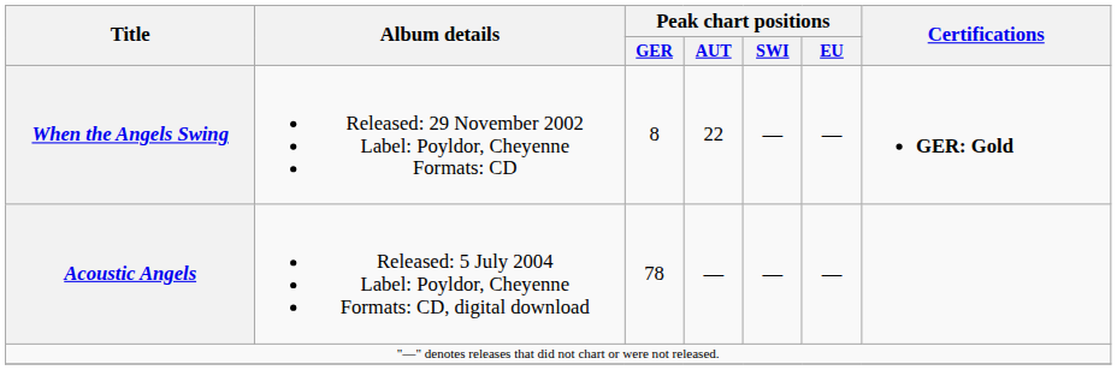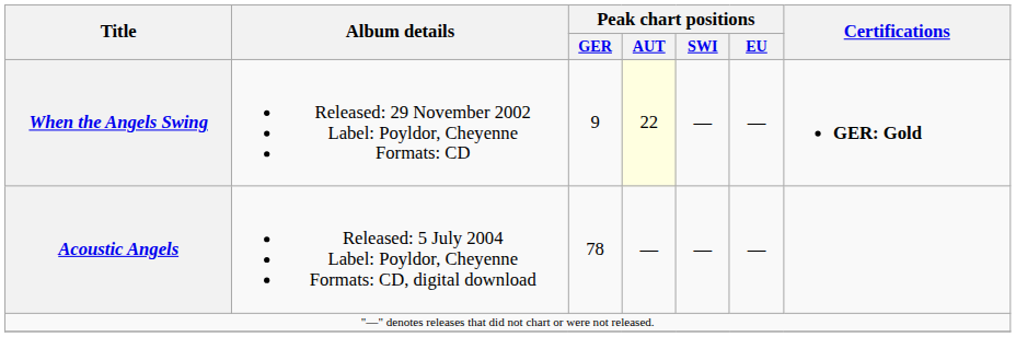When the Angels Swing | Peak chart positions / GER: 8 -> 9
When the Angels Swing | Peak chart positions / AUT: no background -> lightyellow background
